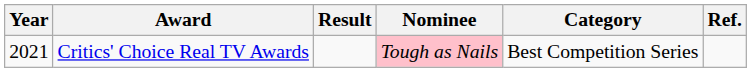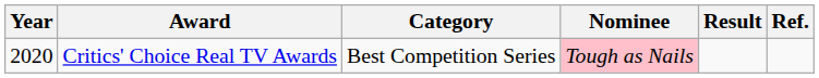columns swapped: Category <-> Result
Critics' Choice Real TV Awards | Year: 2021 -> 2020
